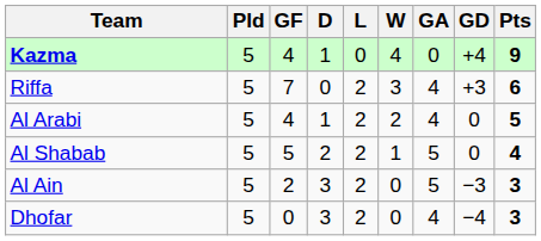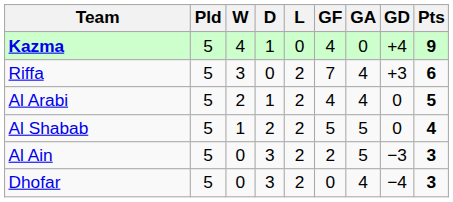columns swapped: W <-> GF
